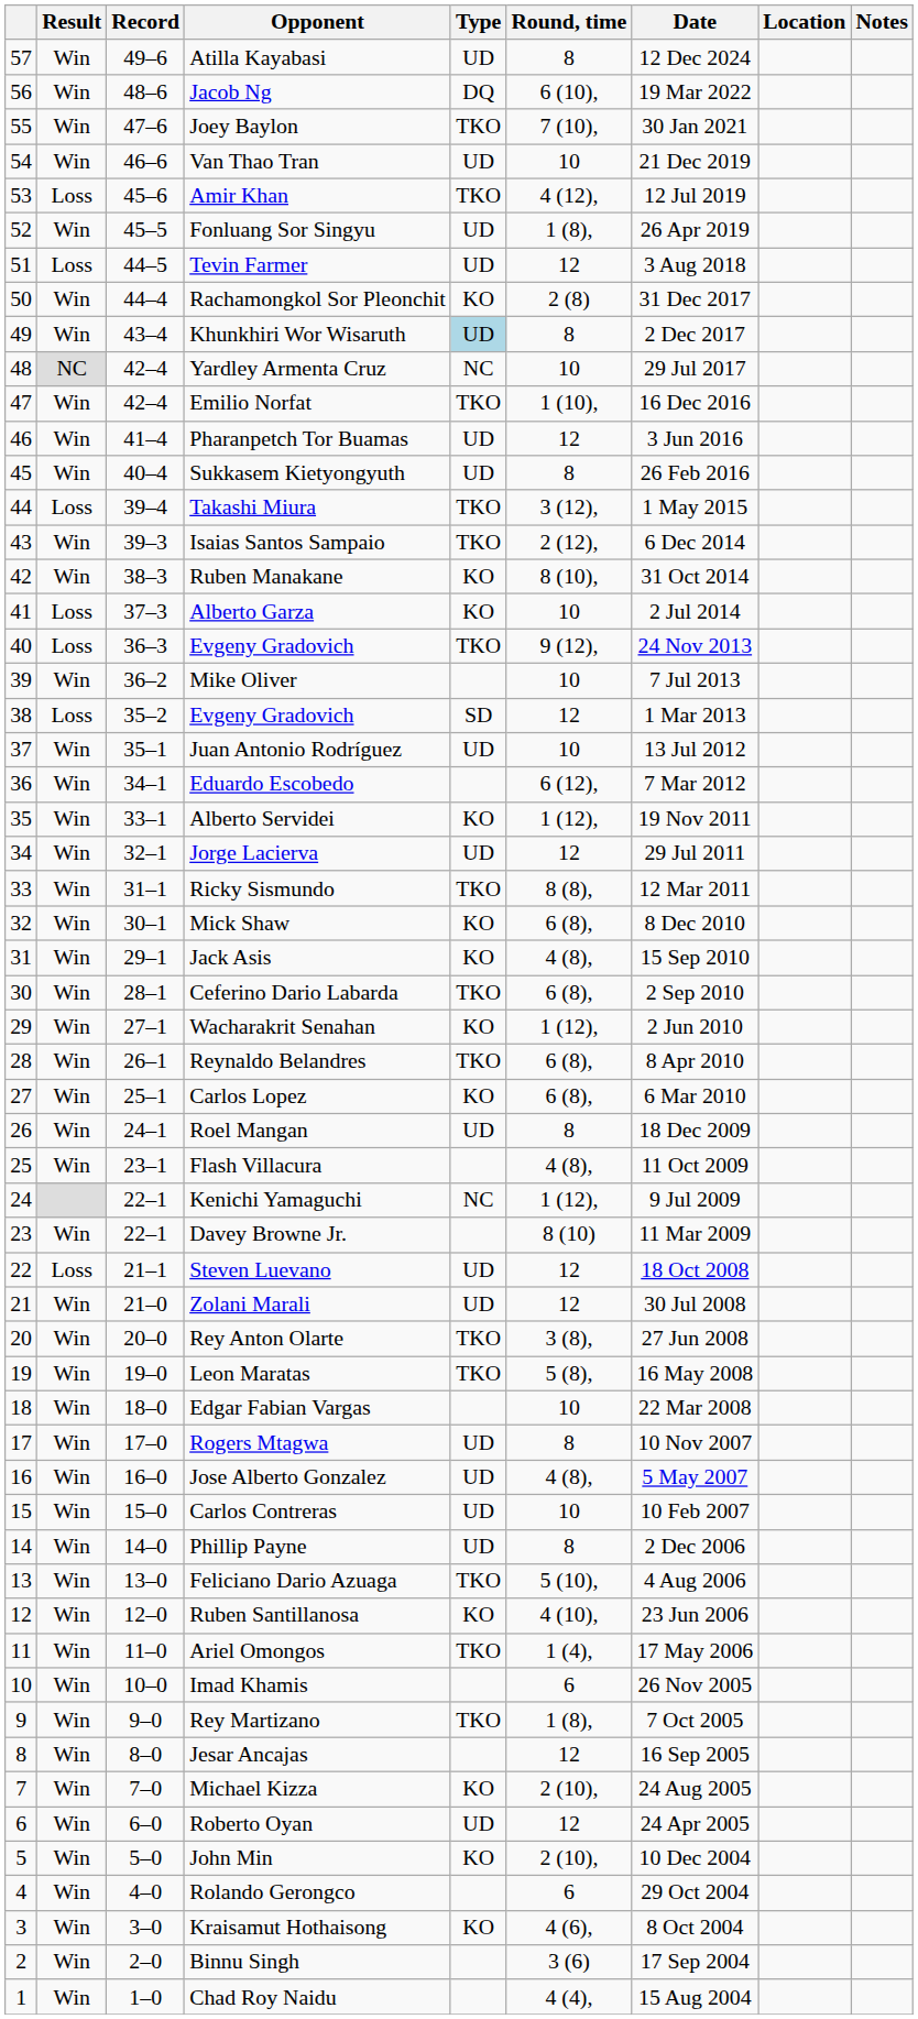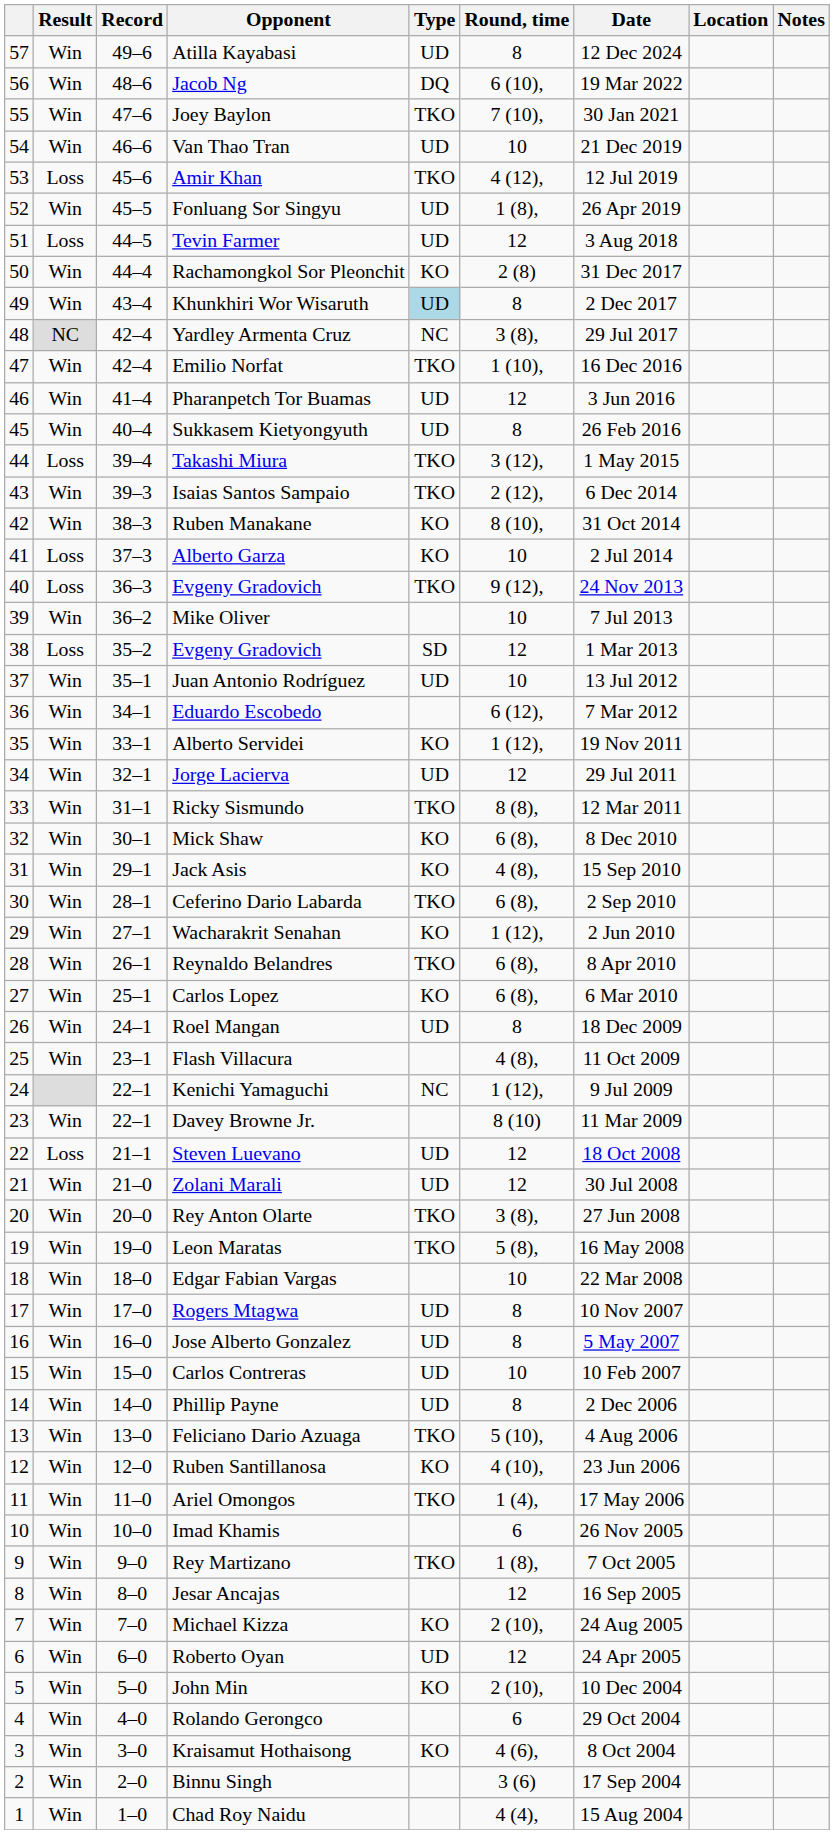Yardley Armenta Cruz | Round, time: 10 -> 3 (8),
Jose Alberto Gonzalez | Round, time: 4 (8), -> 8
